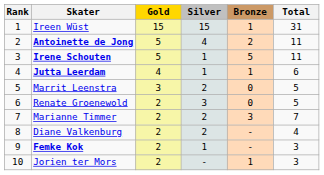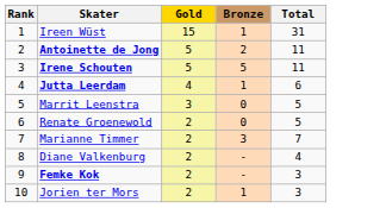- column: Silver | 15 | 4 | 1 | 1 | 2 | 3 | 2 | 2 | 1 | -
